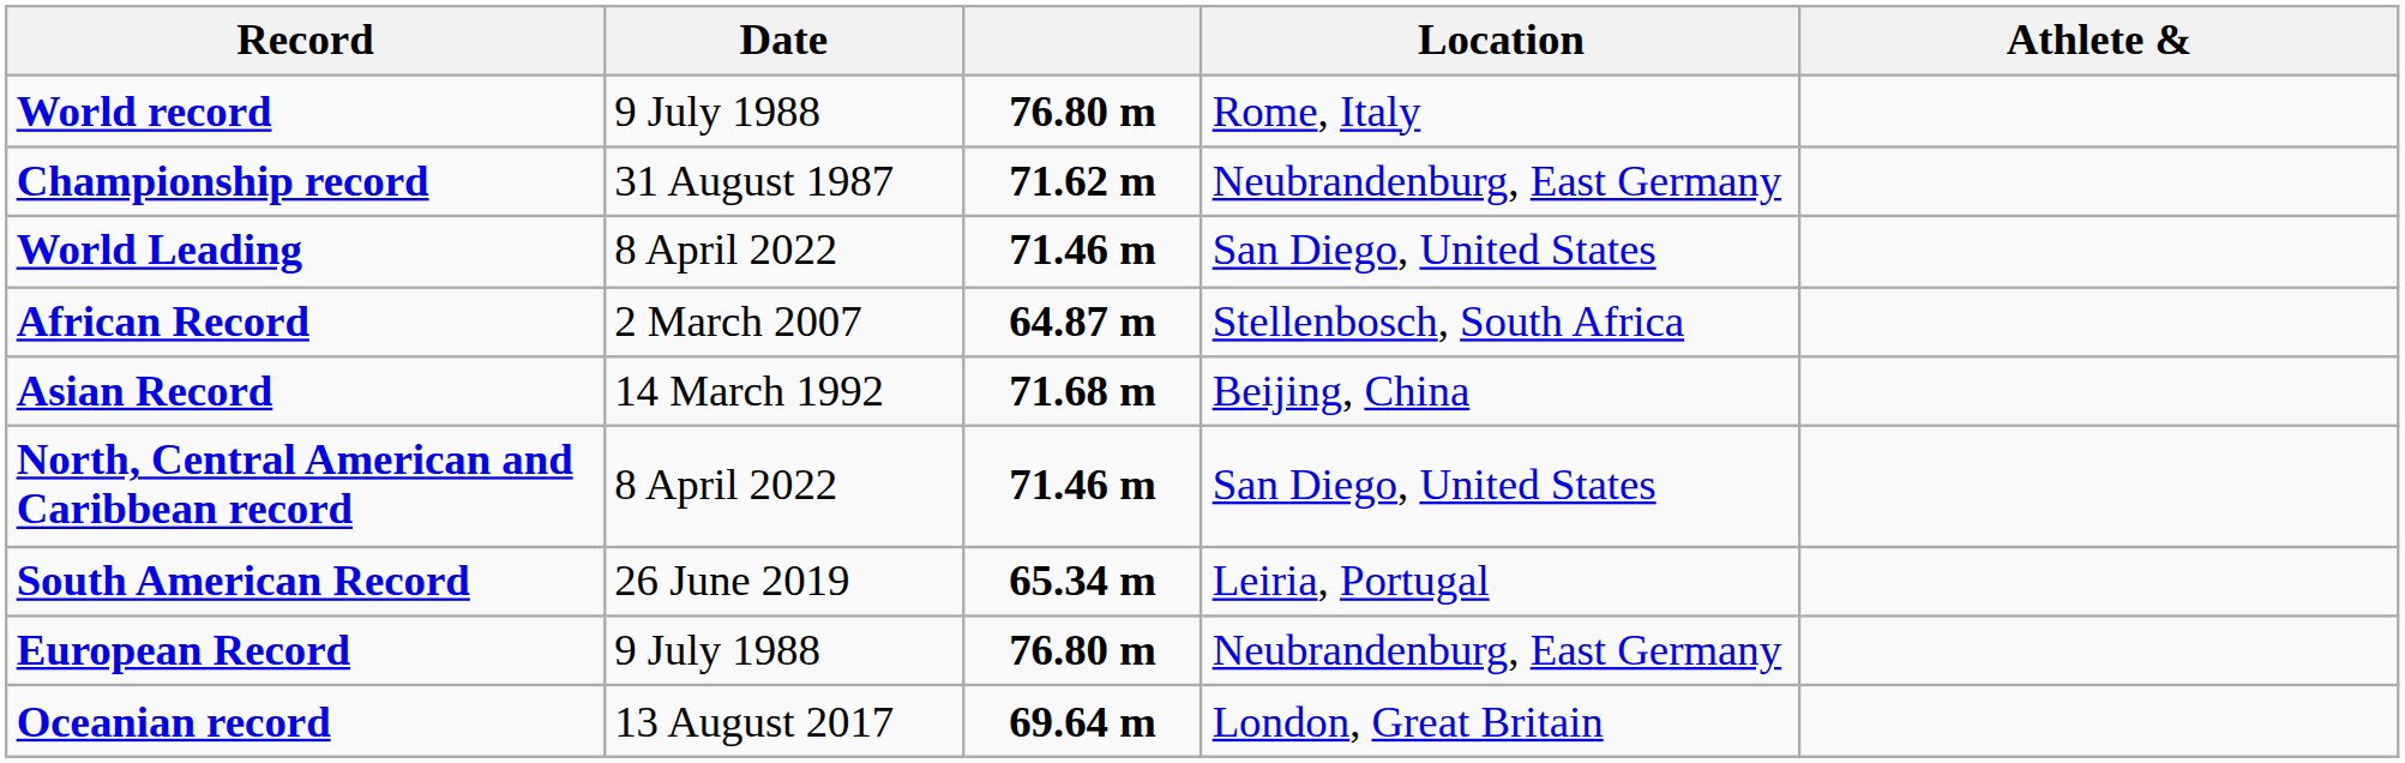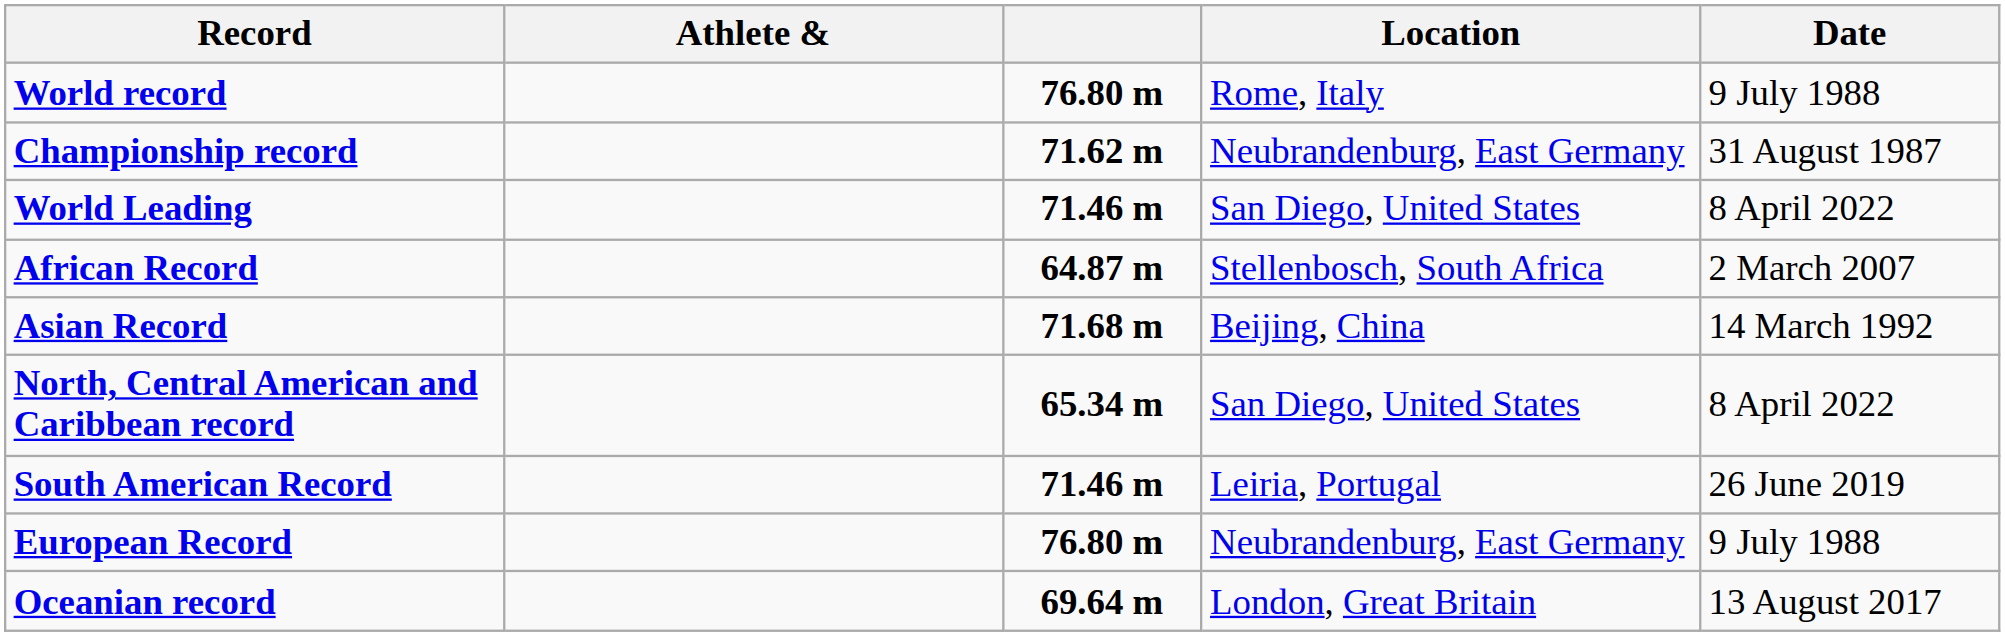columns swapped: Athlete & <-> Date
North, Central American and Caribbean record | column 3: 71.46 m -> 65.34 m
South American Record | column 3: 65.34 m -> 71.46 m
